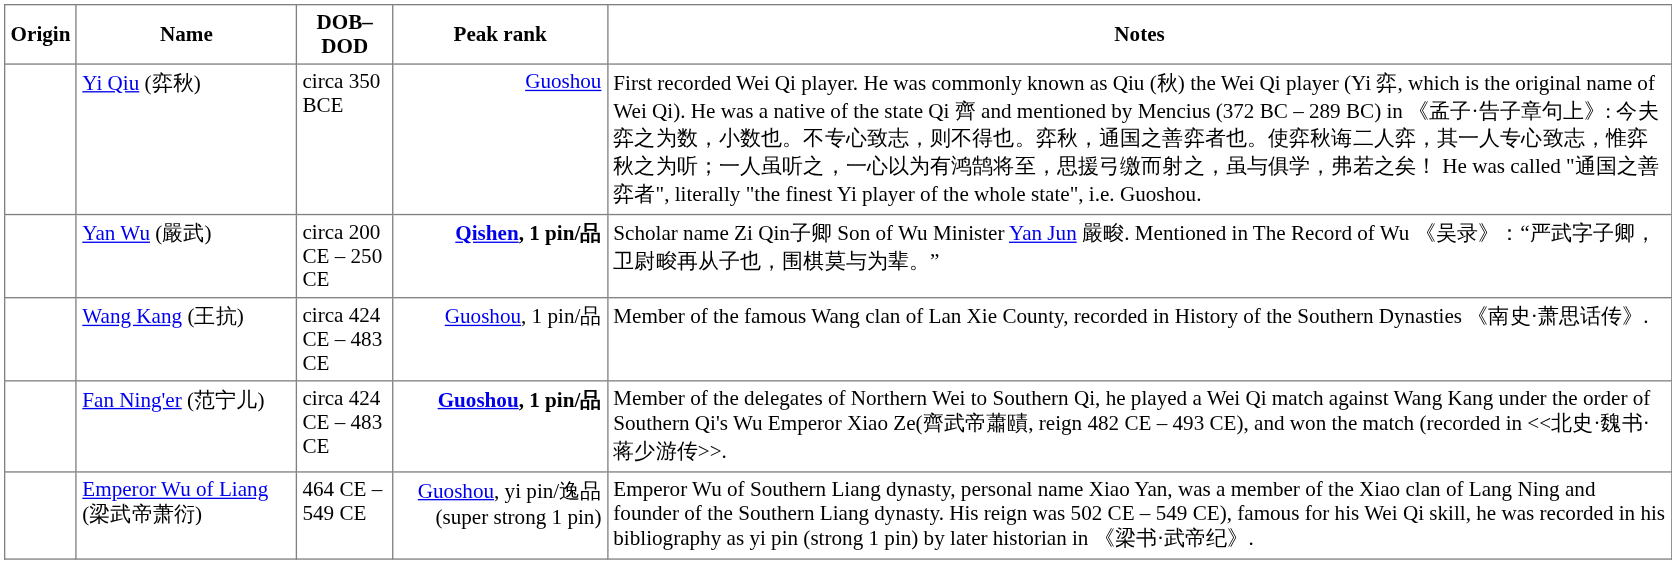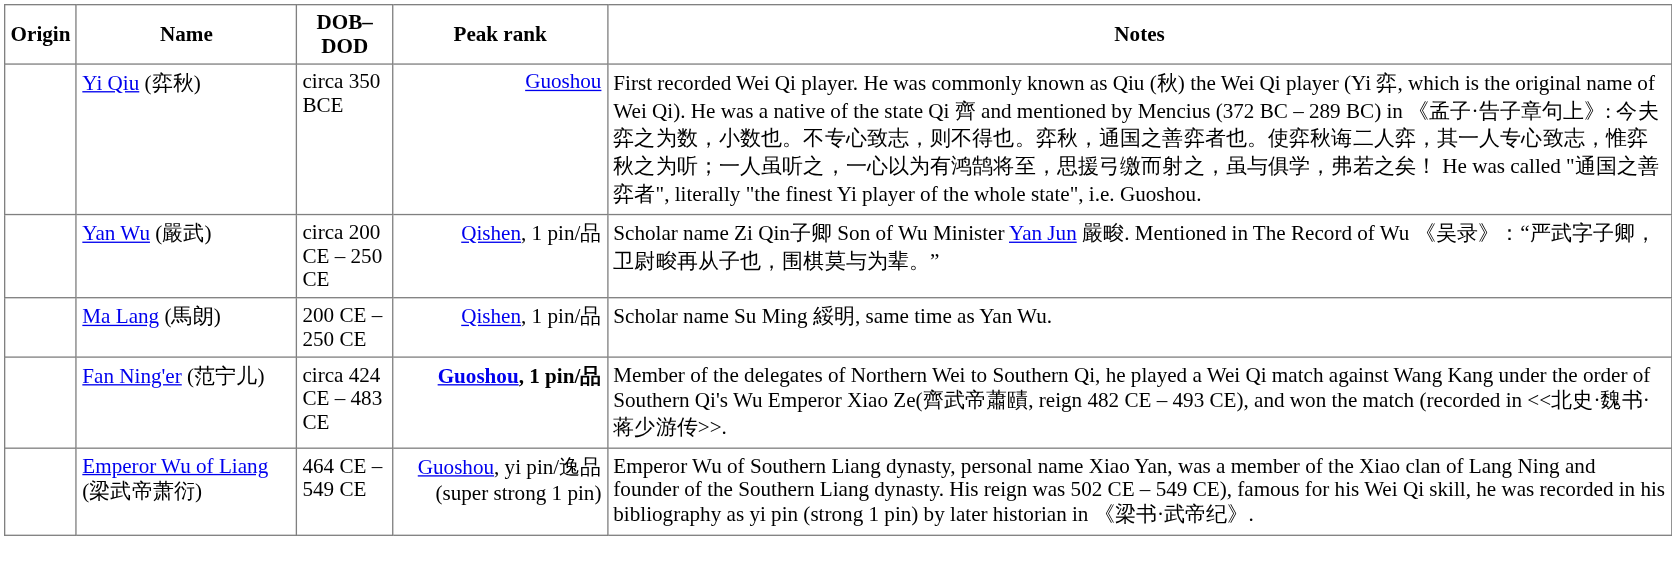Yan Wu (嚴武) | Peak rank: bold -> normal
+ row: Ma Lang (馬朗) | 200 CE – 250 CE | Qishen, 1 pin/品 | Scholar name Su Ming 綏明, same time as Yan Wu.
- row: Wang Kang (王抗) | circa 424 CE – 483 CE | Guoshou, 1 pin/品 | Member of the famous Wang clan of Lan Xie County, recorded in History of the Southern Dynasties 《南史·萧思话传》.
